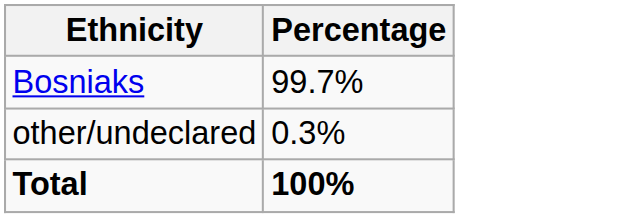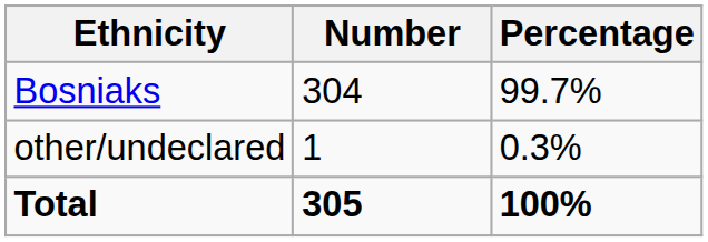+ column: Number | 304 | 1 | 305
